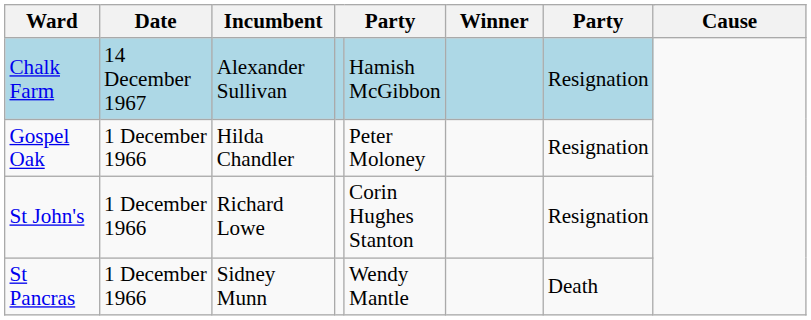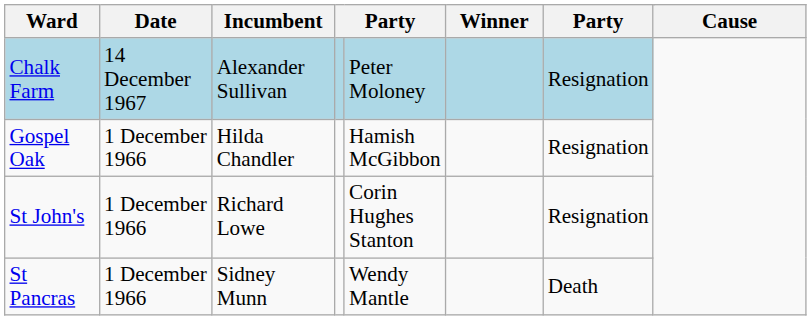Chalk Farm | column 5: Hamish McGibbon -> Peter Moloney
Gospel Oak | column 5: Peter Moloney -> Hamish McGibbon
